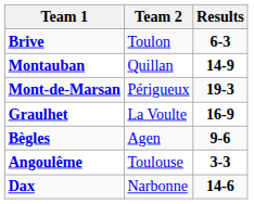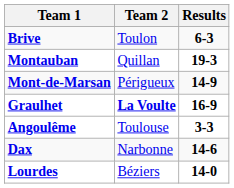Montauban | Results: 14-9 -> 19-3
Mont-de-Marsan | Results: 19-3 -> 14-9
Graulhet | Team 2: normal -> bold
- row: Bègles | Agen | 9-6
+ row: Lourdes | Béziers | 14-0
